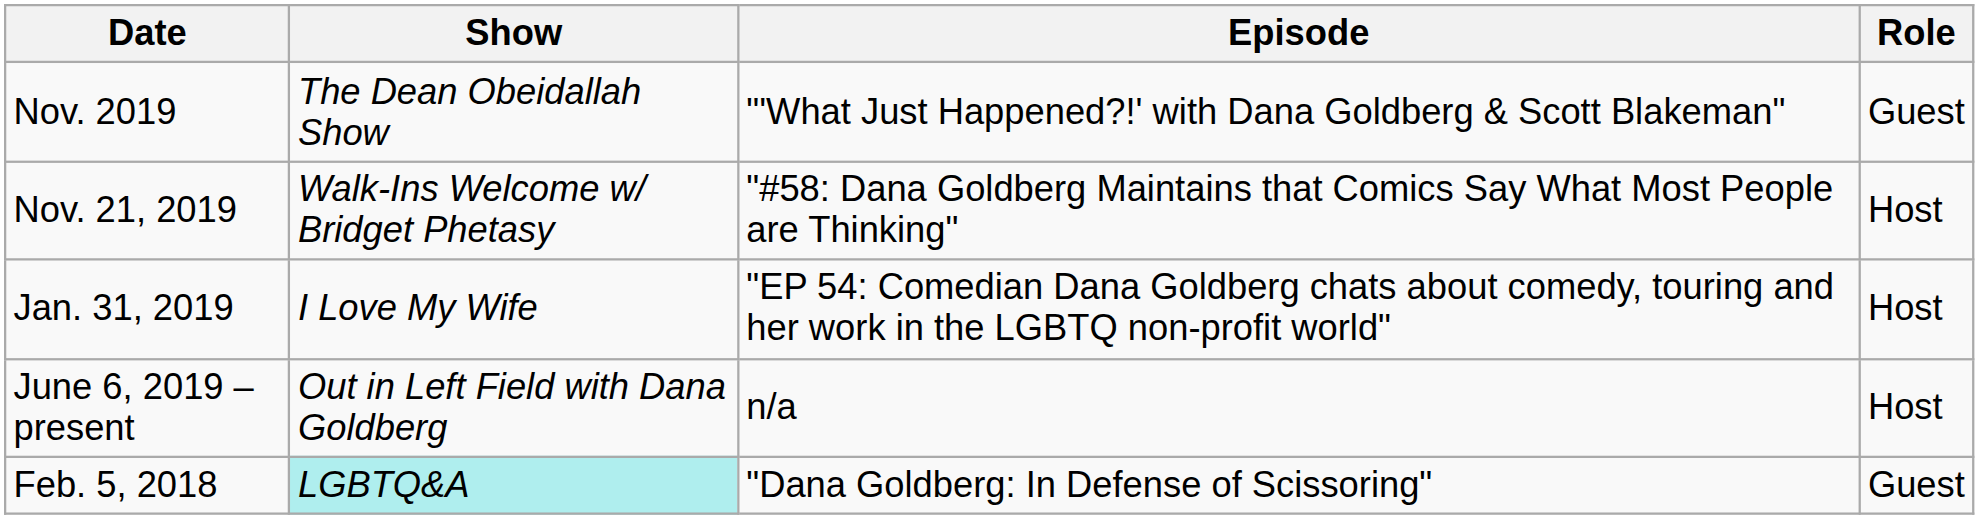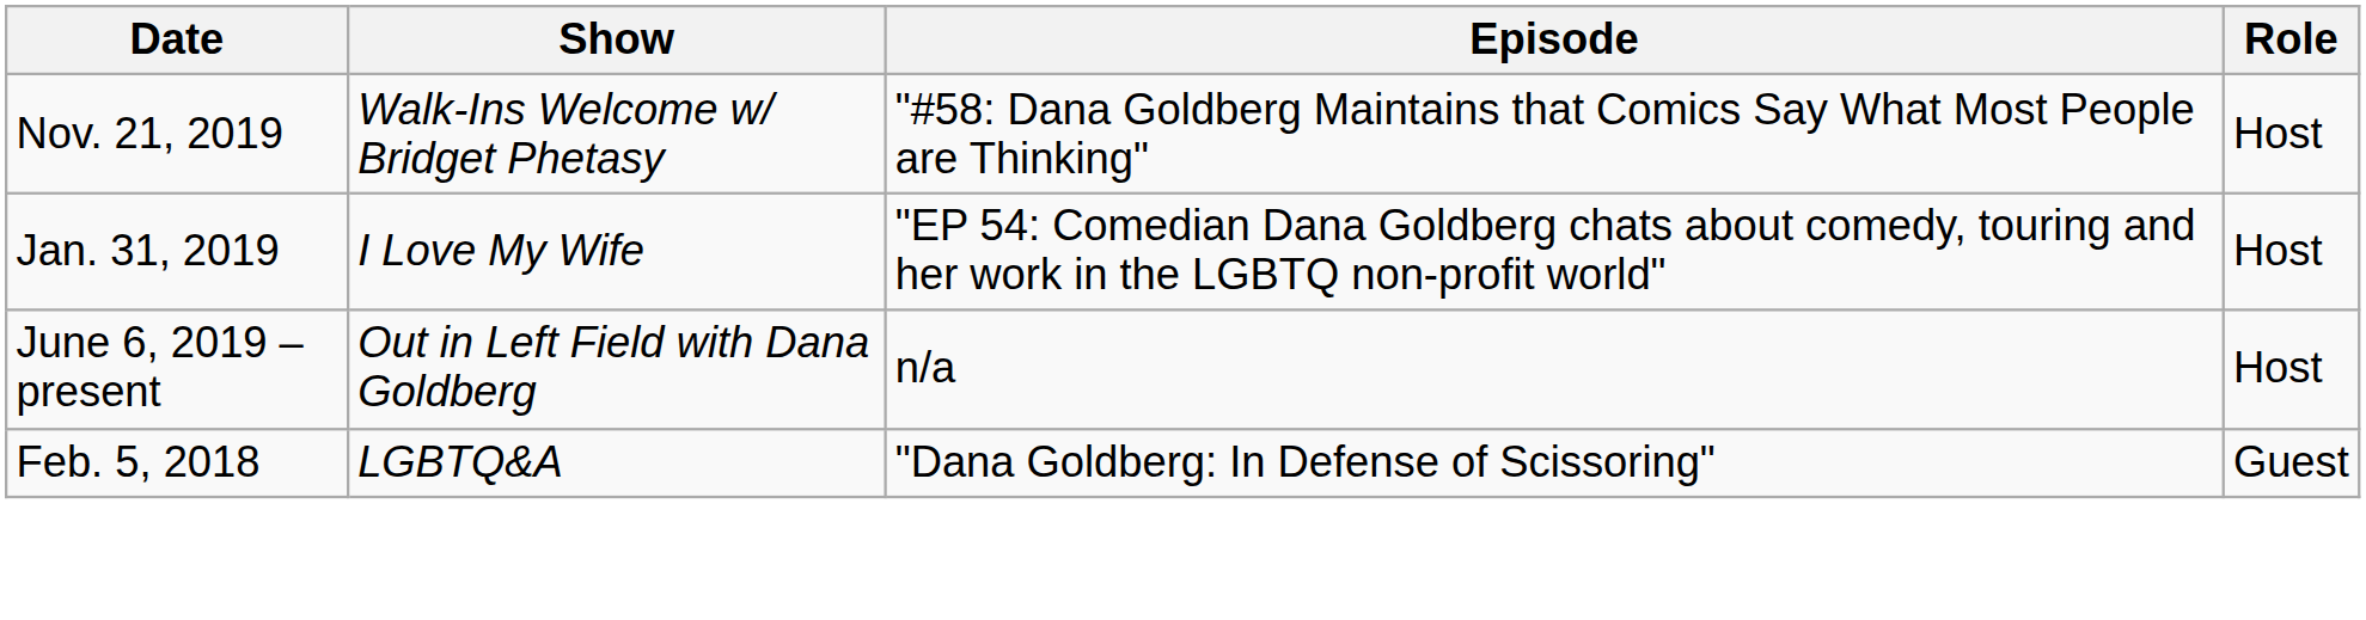- row: Nov. 2019 | The Dean Obeidallah Show | "'What Just Happened?!' with Dana Goldberg & Scott Blakeman" | Guest
Feb. 5, 2018 | Show: paleturquoise background -> no background
